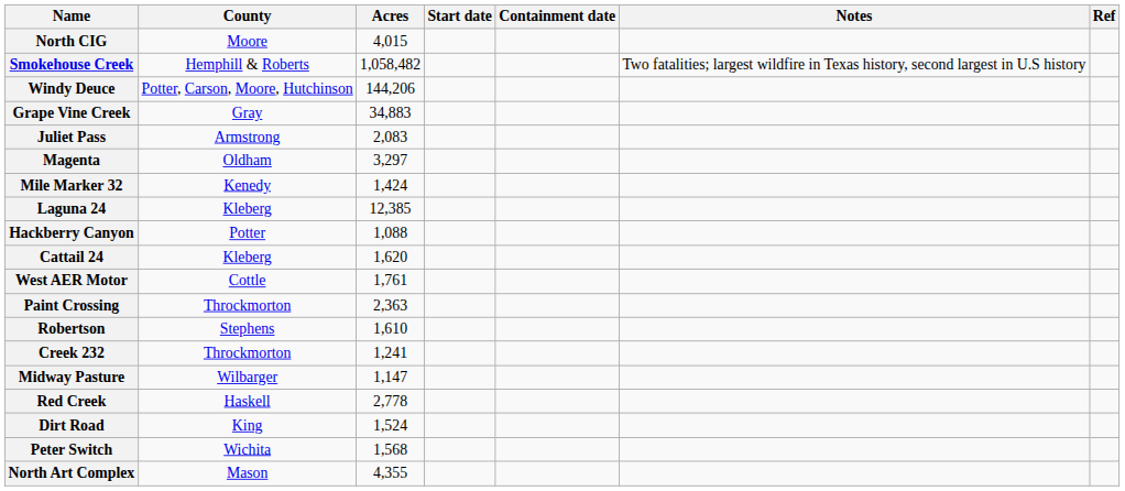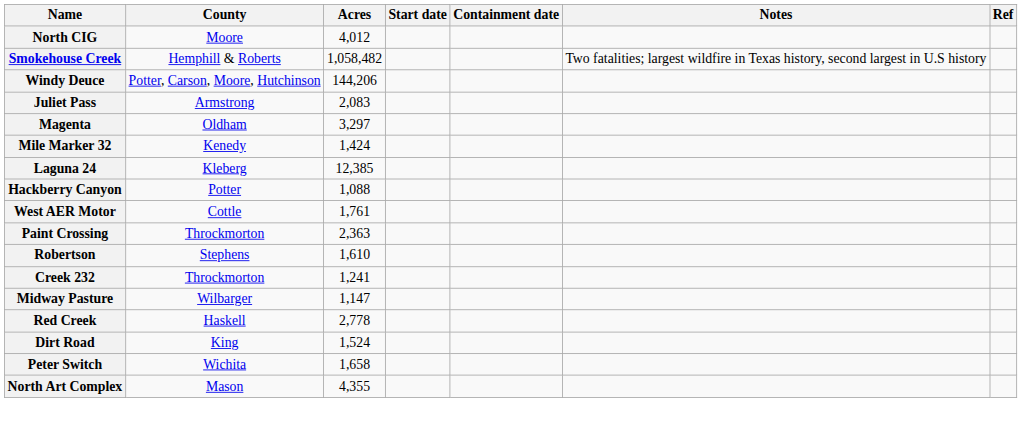North CIG | Acres: 4,015 -> 4,012
- row: Grape Vine Creek | Gray | 34,883
- row: Cattail 24 | Kleberg | 1,620
Peter Switch | Acres: 1,568 -> 1,658
